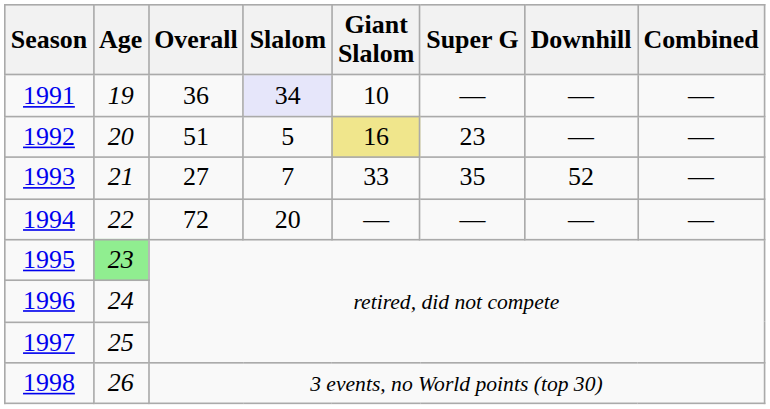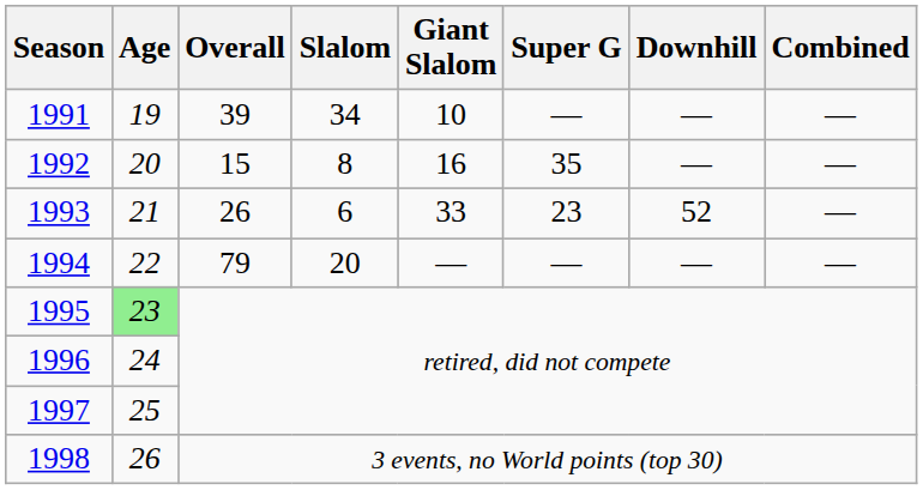1991 | Overall: 36 -> 39
1991 | Slalom: lavender background -> no background
1992 | Overall: 51 -> 15
1992 | Slalom: 5 -> 8
1992 | Giant Slalom: khaki background -> no background
1992 | Super G: 23 -> 35
1993 | Overall: 27 -> 26
1993 | Slalom: 7 -> 6
1993 | Super G: 35 -> 23
1994 | Overall: 72 -> 79
